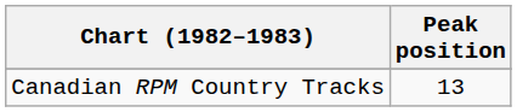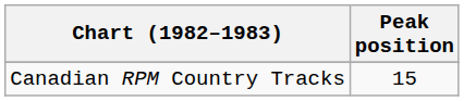Canadian RPM Country Tracks | Peak position: 13 -> 15
